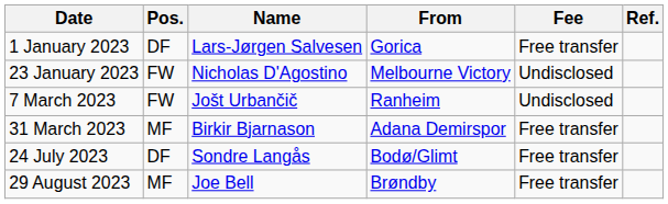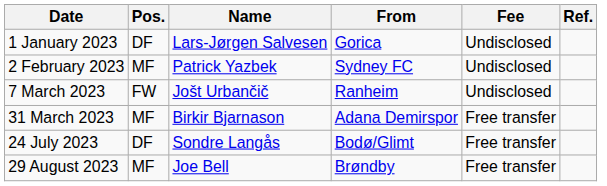1 January 2023 | Fee: Free transfer -> Undisclosed
- row: 23 January 2023 | FW | Nicholas D'Agostino | Melbourne Victory | Undisclosed
+ row: 2 February 2023 | MF | Patrick Yazbek | Sydney FC | Undisclosed
